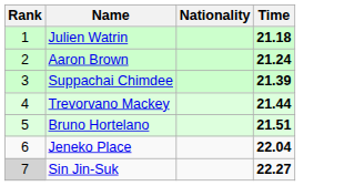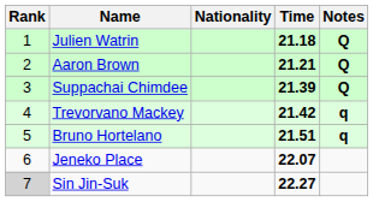+ column: Notes | Q | Q | Q | q | q
Aaron Brown | Time: 21.24 -> 21.21
Trevorvano Mackey | Time: 21.44 -> 21.42
Jeneko Place | Time: 22.04 -> 22.07
